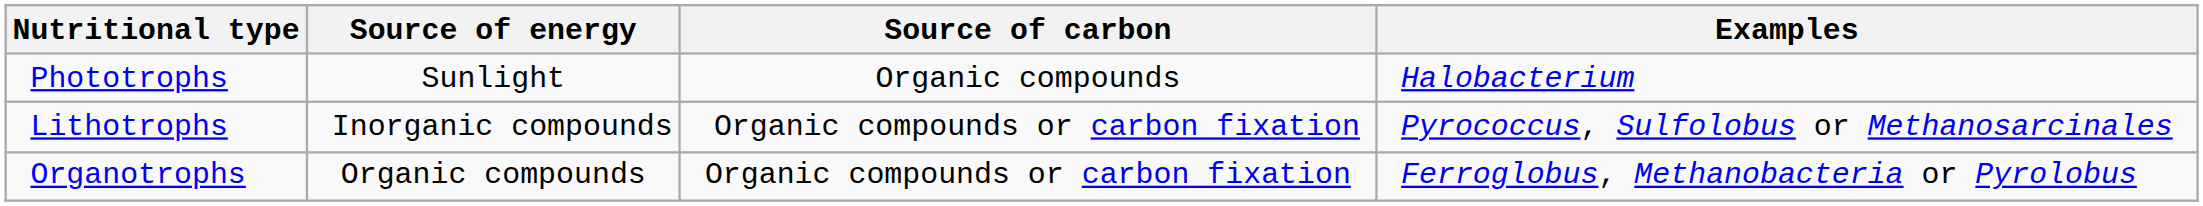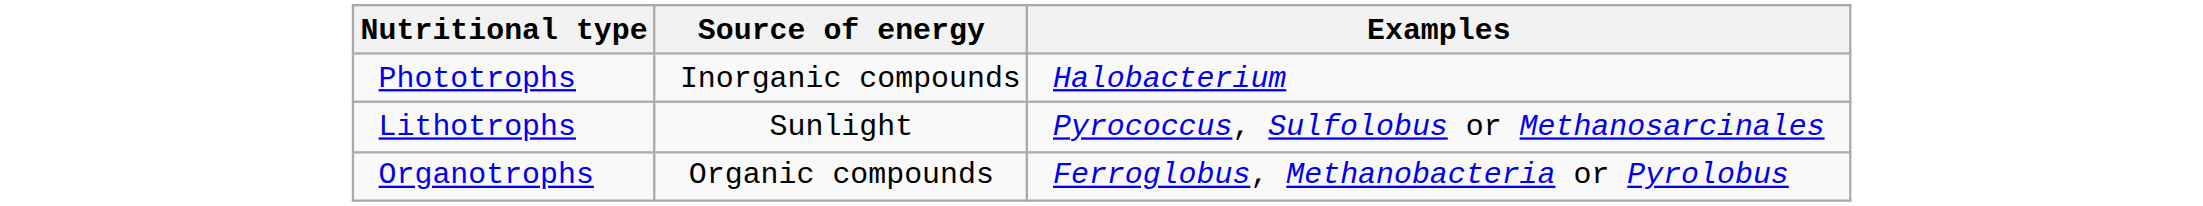- column: Source of carbon | Organic compounds | Organic compounds or carbon fixation | Organic compounds or carbon fixation
Phototrophs | Source of energy: Sunlight -> Inorganic compounds
Lithotrophs | Source of energy: Inorganic compounds -> Sunlight
